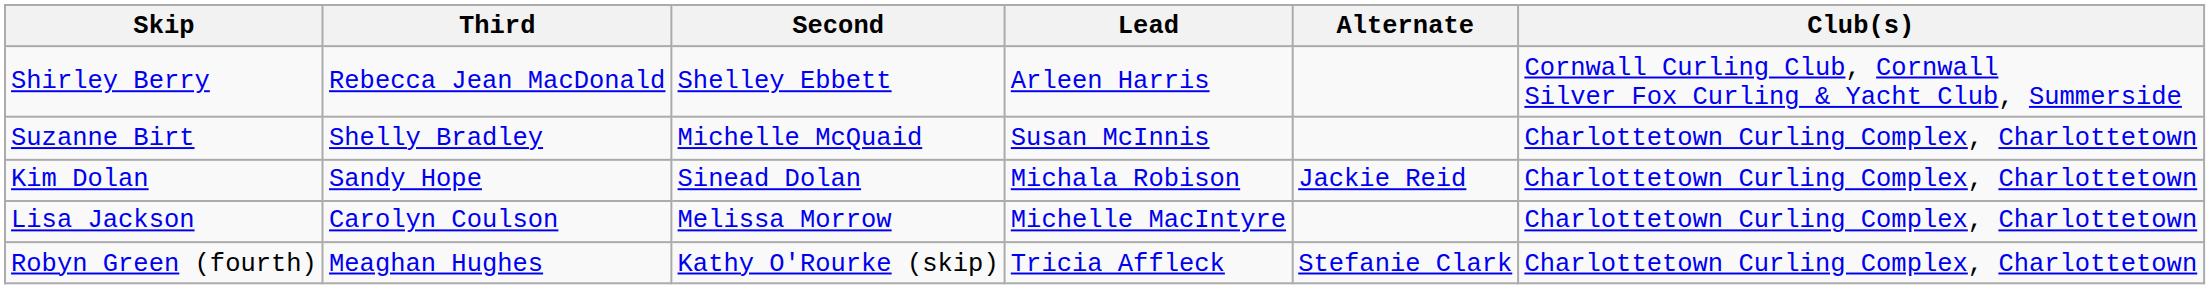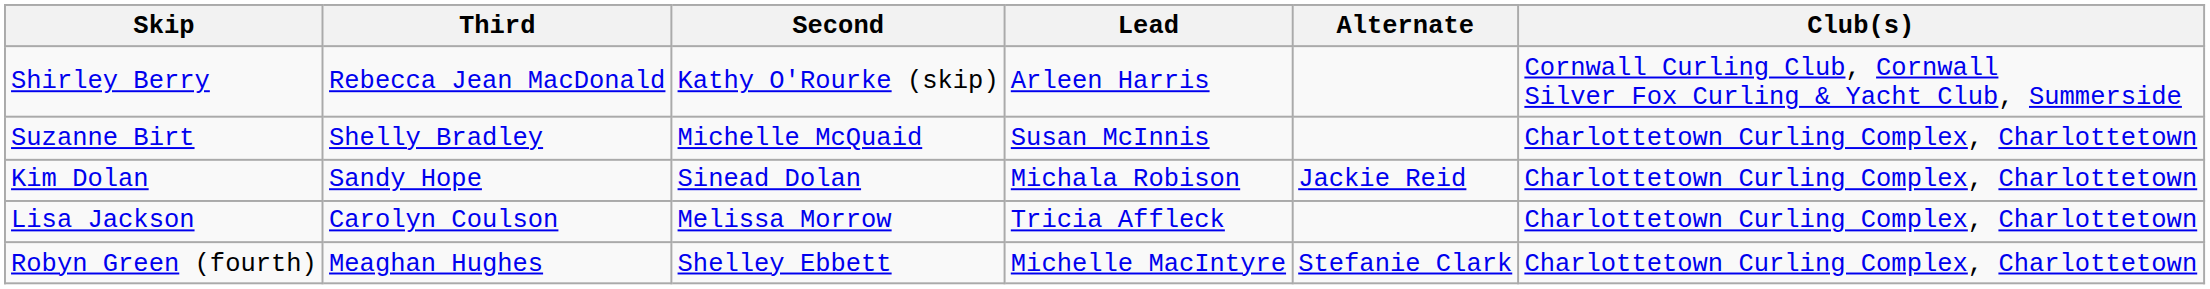Shirley Berry | Second: Shelley Ebbett -> Kathy O'Rourke (skip)
Lisa Jackson | Lead: Michelle MacIntyre -> Tricia Affleck
Robyn Green (fourth) | Second: Kathy O'Rourke (skip) -> Shelley Ebbett
Robyn Green (fourth) | Lead: Tricia Affleck -> Michelle MacIntyre
